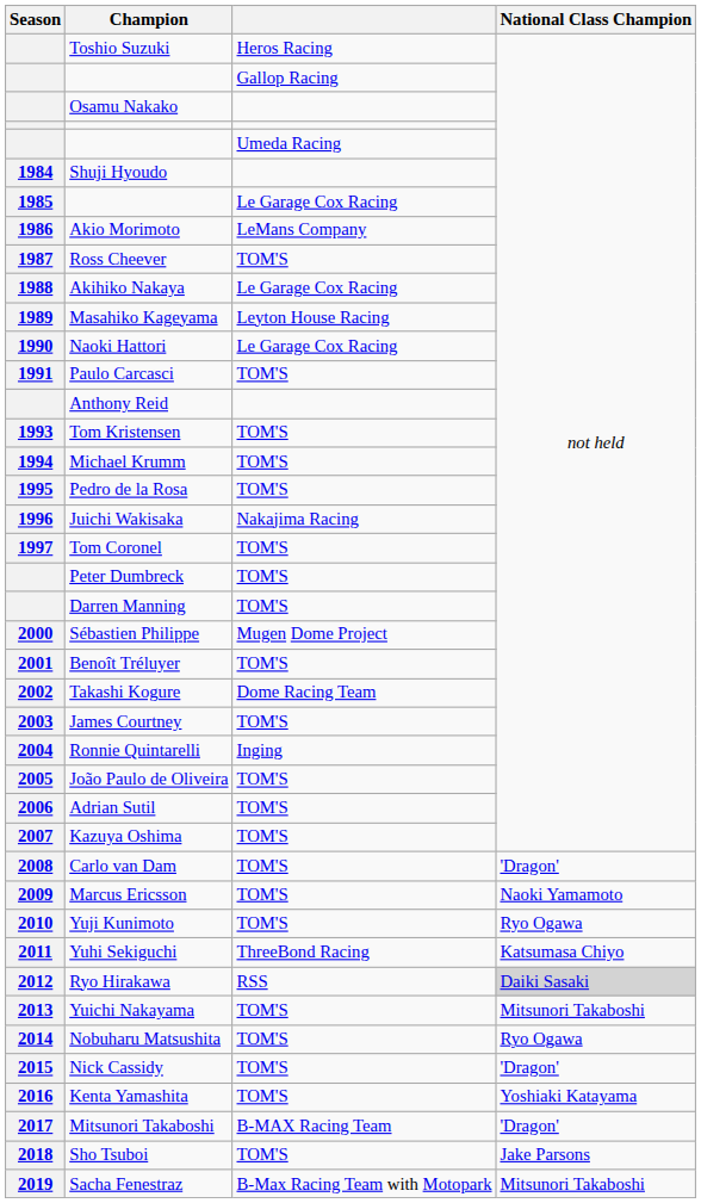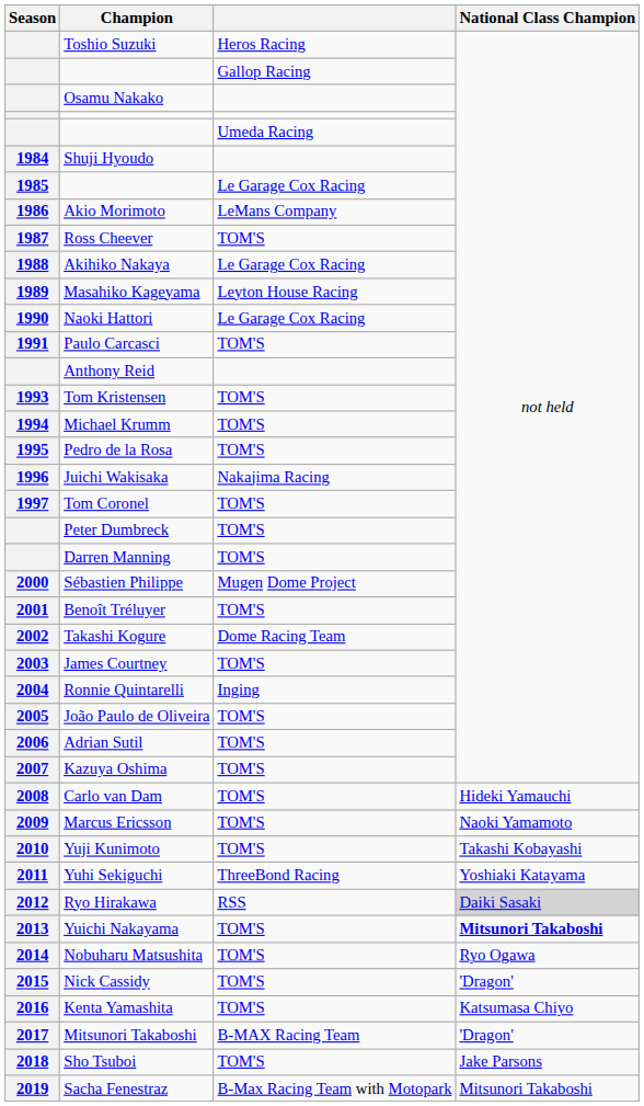Carlo van Dam | National Class Champion: 'Dragon' -> Hideki Yamauchi
Yuji Kunimoto | National Class Champion: Ryo Ogawa -> Takashi Kobayashi
Yuhi Sekiguchi | National Class Champion: Katsumasa Chiyo -> Yoshiaki Katayama
Yuichi Nakayama | National Class Champion: normal -> bold
Kenta Yamashita | National Class Champion: Yoshiaki Katayama -> Katsumasa Chiyo
